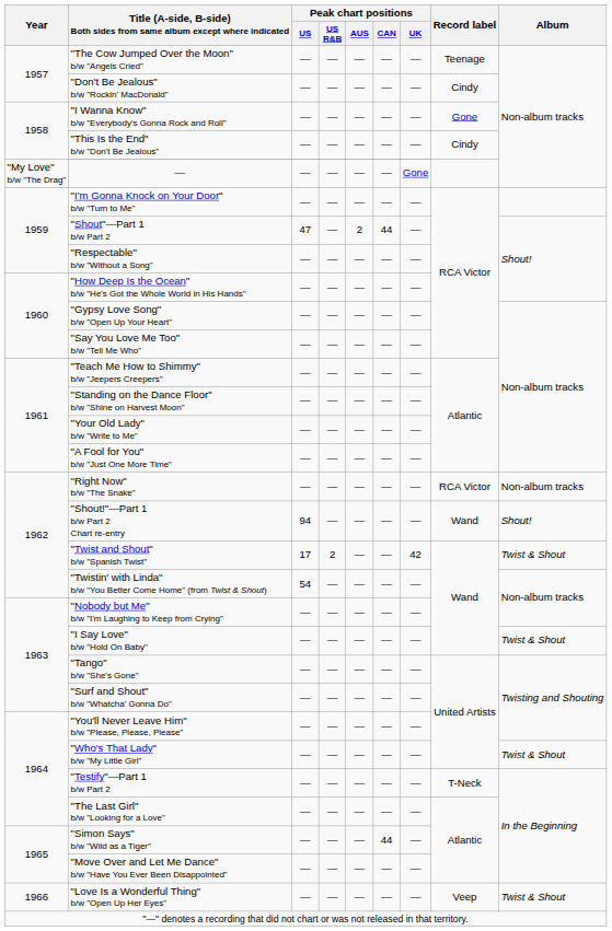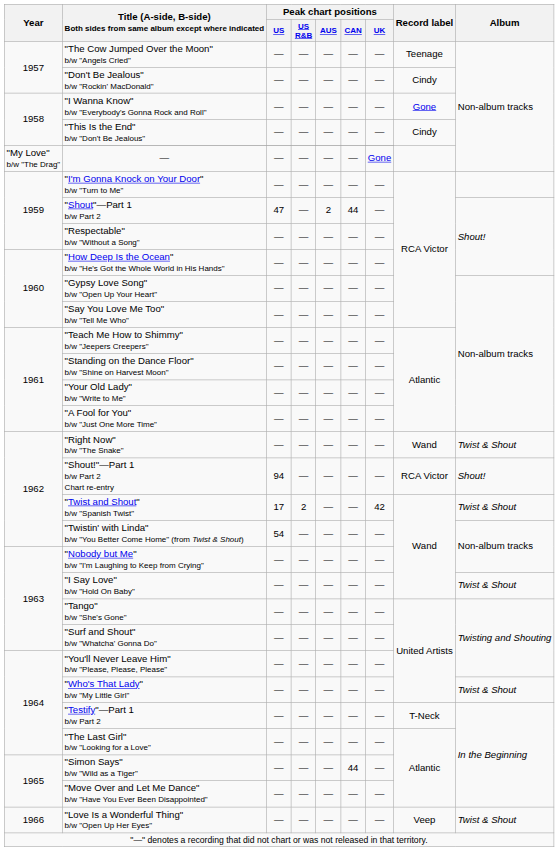"Right Now" b/w "The Snake" | Record label: RCA Victor -> Wand
"Right Now" b/w "The Snake" | Album: Non-album tracks -> Twist & Shout
"Shout!"—Part 1 b/w Part 2 Chart re-entry | Record label: Wand -> RCA Victor
